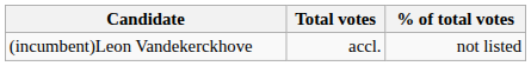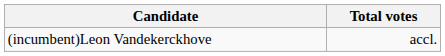- column: % of total votes | not listed
